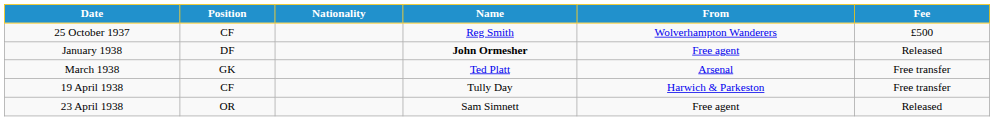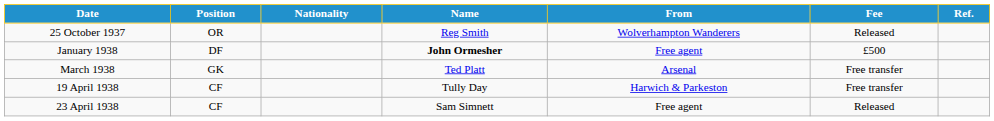+ column: Ref.
25 October 1937 | Position: CF -> OR
25 October 1937 | Fee: £500 -> Released
January 1938 | Fee: Released -> £500
23 April 1938 | Position: OR -> CF
